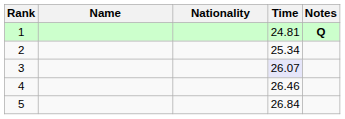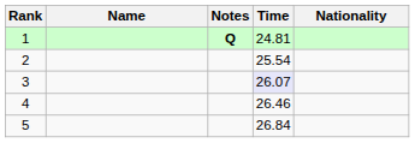columns swapped: Nationality <-> Notes
2 | Time: 25.34 -> 25.54
